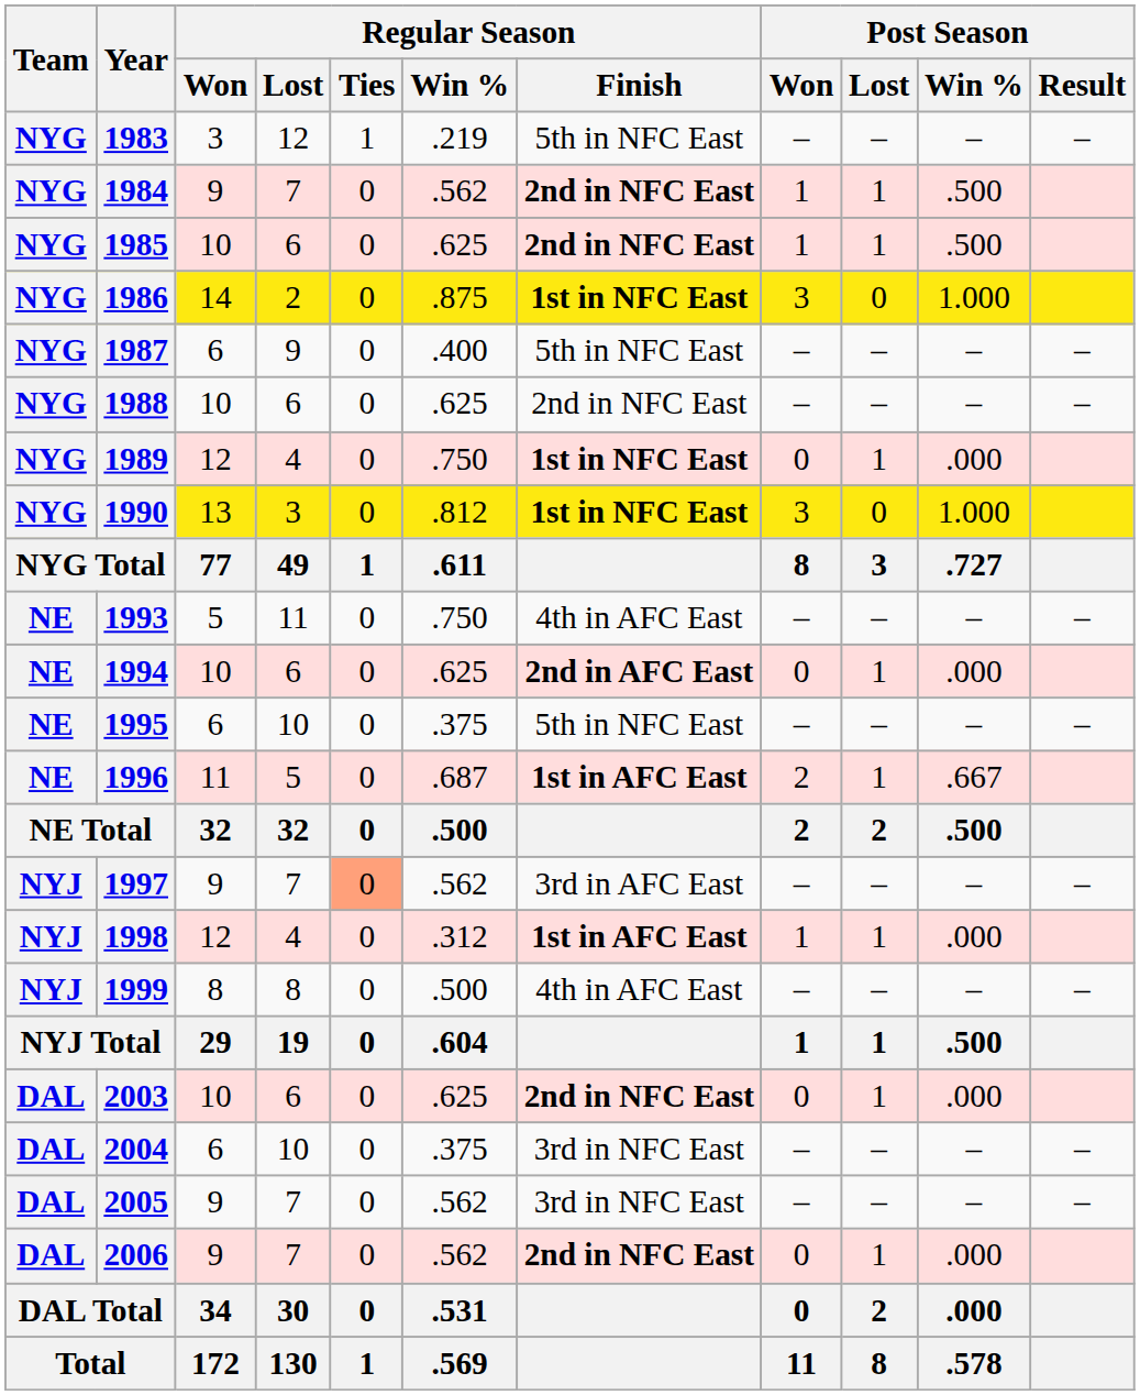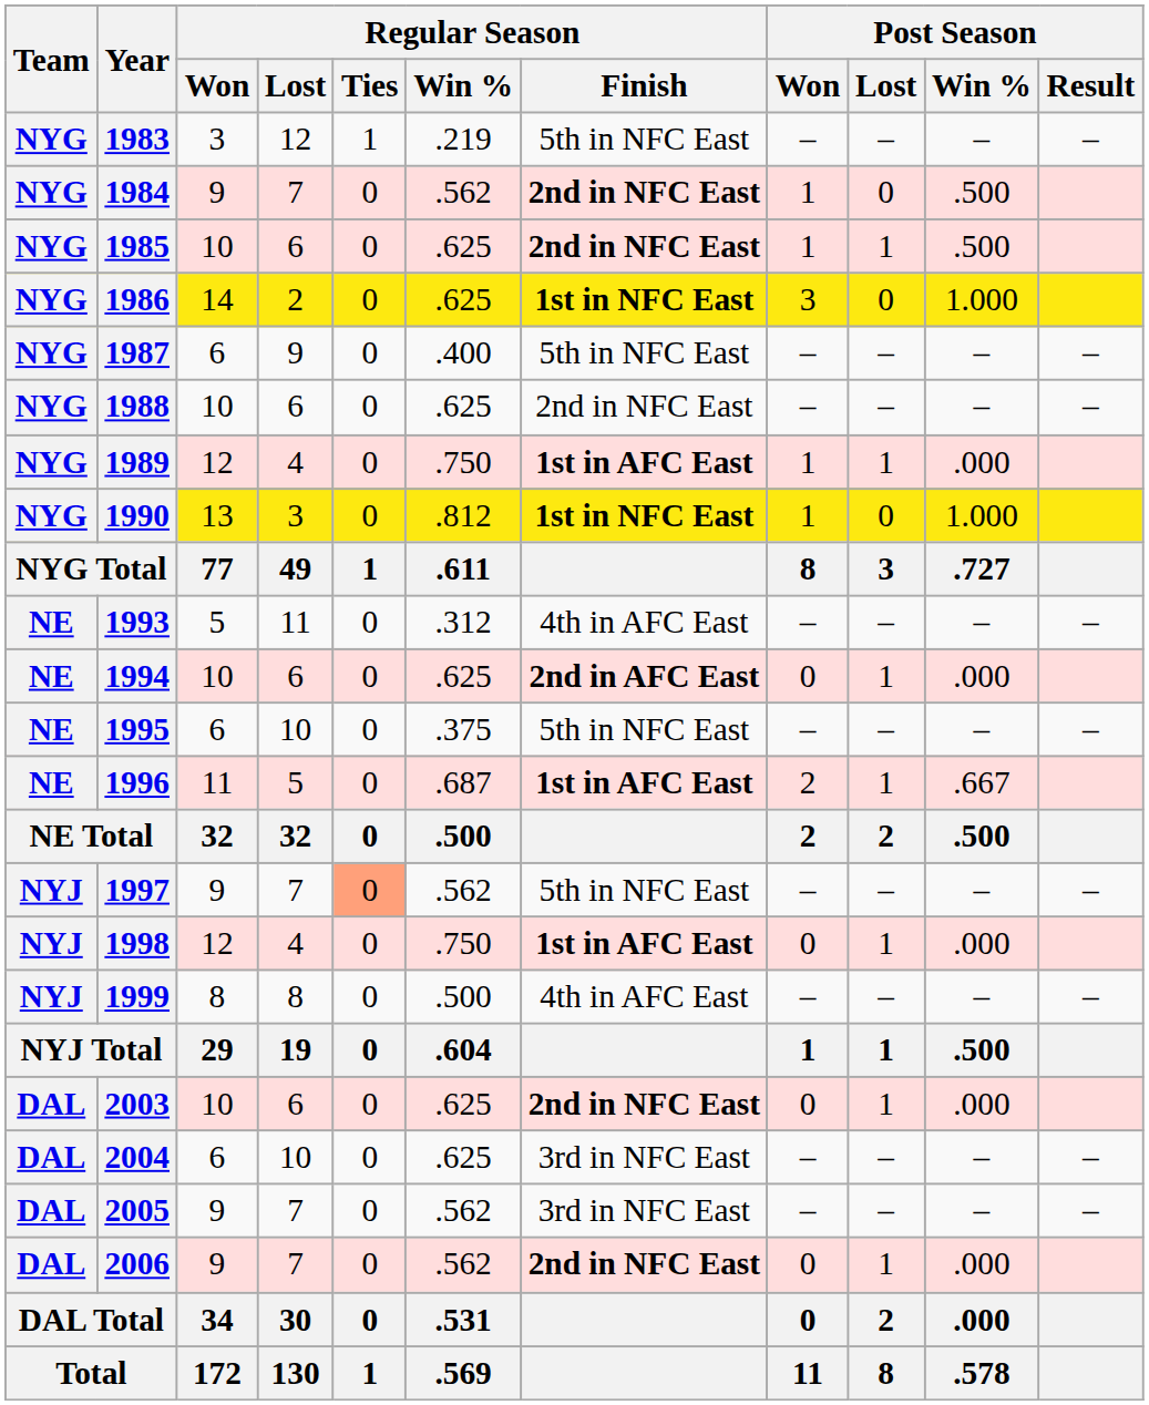1984 | Post Season / Lost: 1 -> 0
1986 | Regular Season / Win %: .875 -> .625
1989 | Regular Season / Finish: 1st in NFC East -> 1st in AFC East
1989 | Post Season / Won: 0 -> 1
1990 | Post Season / Won: 3 -> 1
1993 | Regular Season / Win %: .750 -> .312
1997 | Regular Season / Finish: 3rd in AFC East -> 5th in NFC East
1998 | Regular Season / Win %: .312 -> .750
1998 | Post Season / Won: 1 -> 0
2004 | Regular Season / Win %: .375 -> .625
